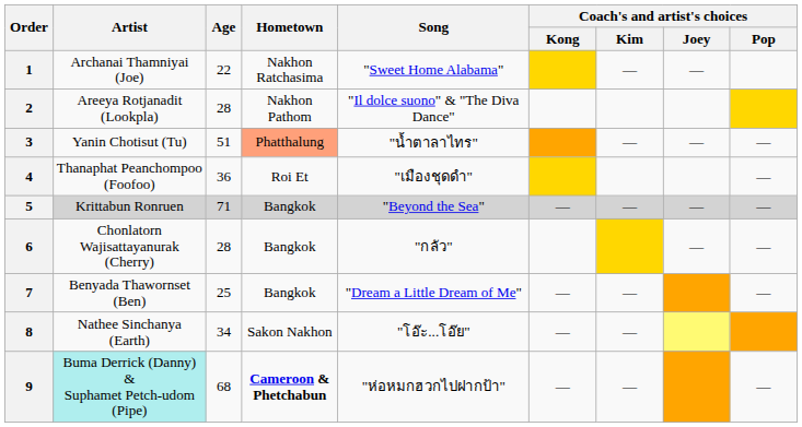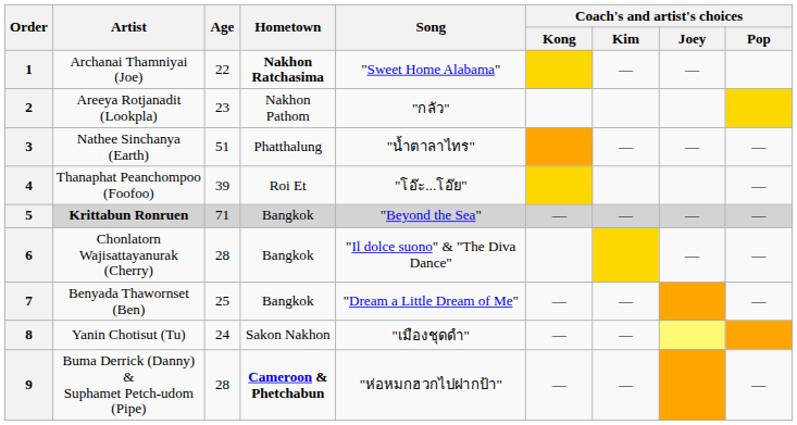1 | Hometown: normal -> bold
2 | Age: 28 -> 23
2 | Song: "Il dolce suono" & "The Diva Dance" -> "กลัว"
3 | Artist: Yanin Chotisut (Tu) -> Nathee Sinchanya (Earth)
3 | Hometown: lightsalmon background -> no background
4 | Age: 36 -> 39
4 | Song: "เมืองชุดดำ" -> "โอ๊ะ...โอ๊ย"
5 | Artist: normal -> bold
6 | Song: "กลัว" -> "Il dolce suono" & "The Diva Dance"
8 | Artist: Nathee Sinchanya (Earth) -> Yanin Chotisut (Tu)
8 | Age: 34 -> 24
8 | Song: "โอ๊ะ...โอ๊ย" -> "เมืองชุดดำ"
9 | Artist: paleturquoise background -> no background
9 | Age: 68 -> 28
